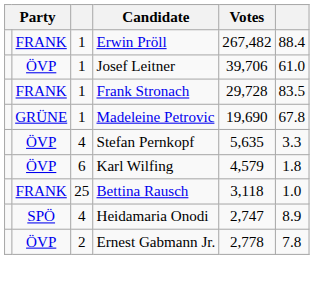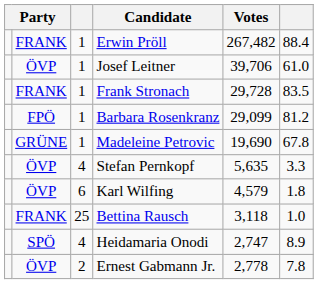+ row: FPÖ | 1 | Barbara Rosenkranz | 29,099 | 81.2
